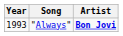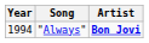"Always" | Year: 1993 -> 1994
